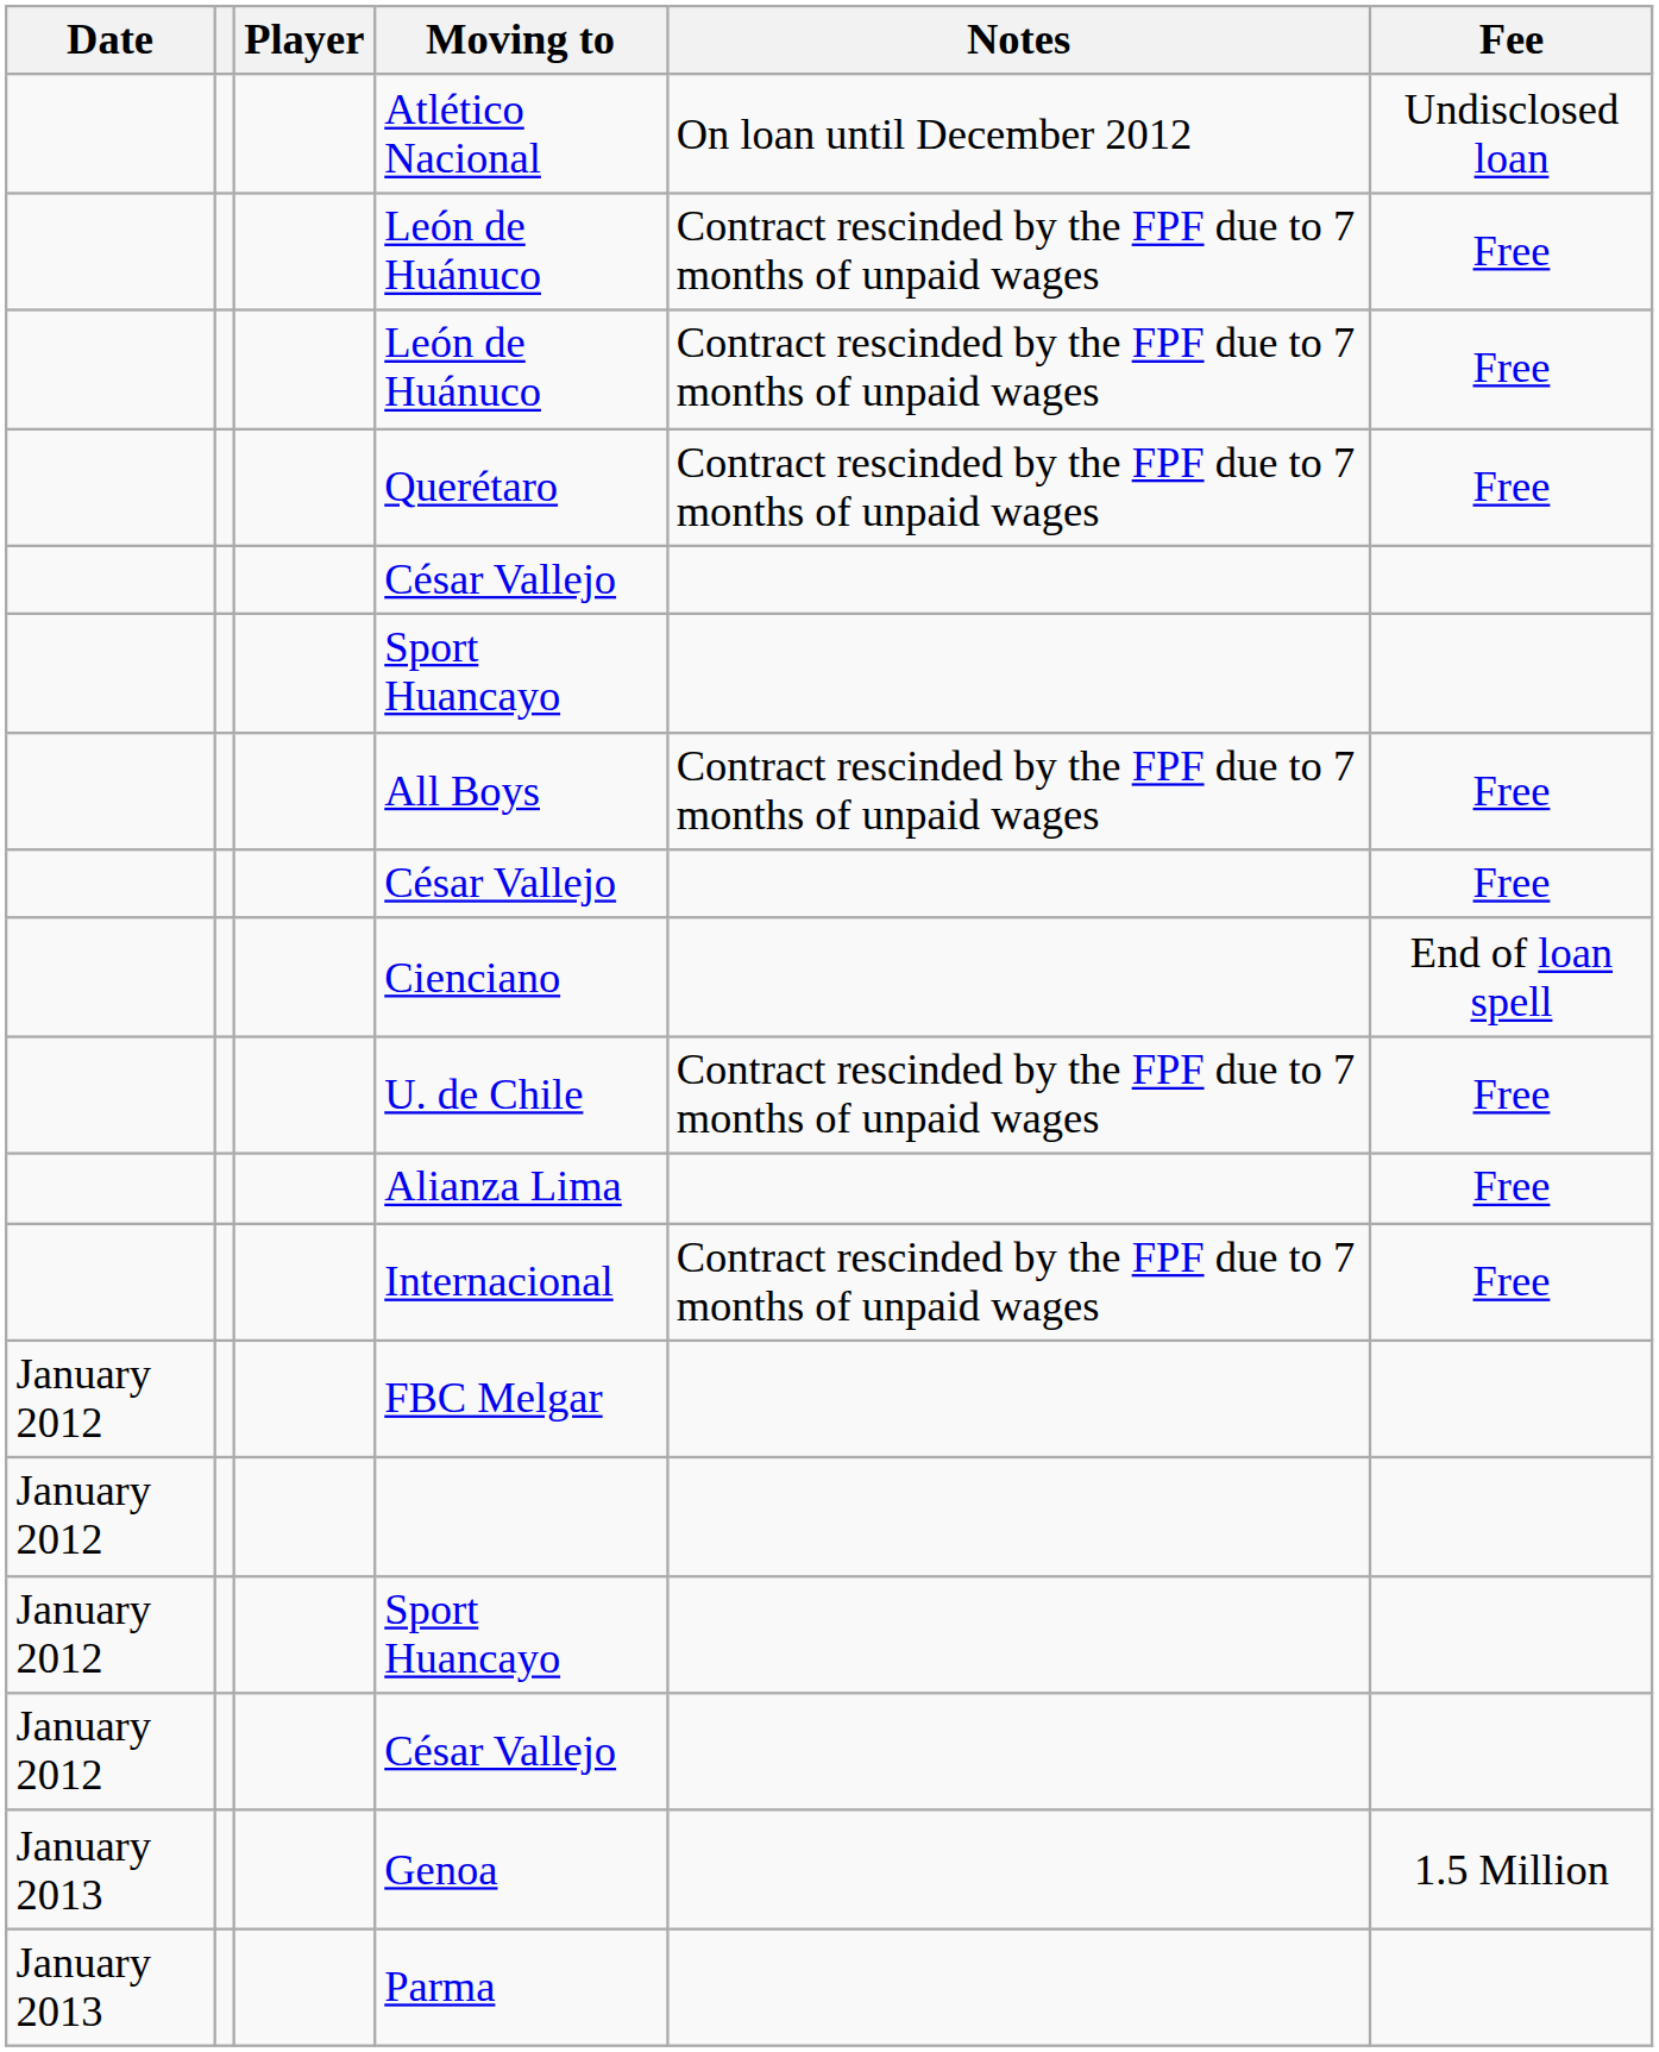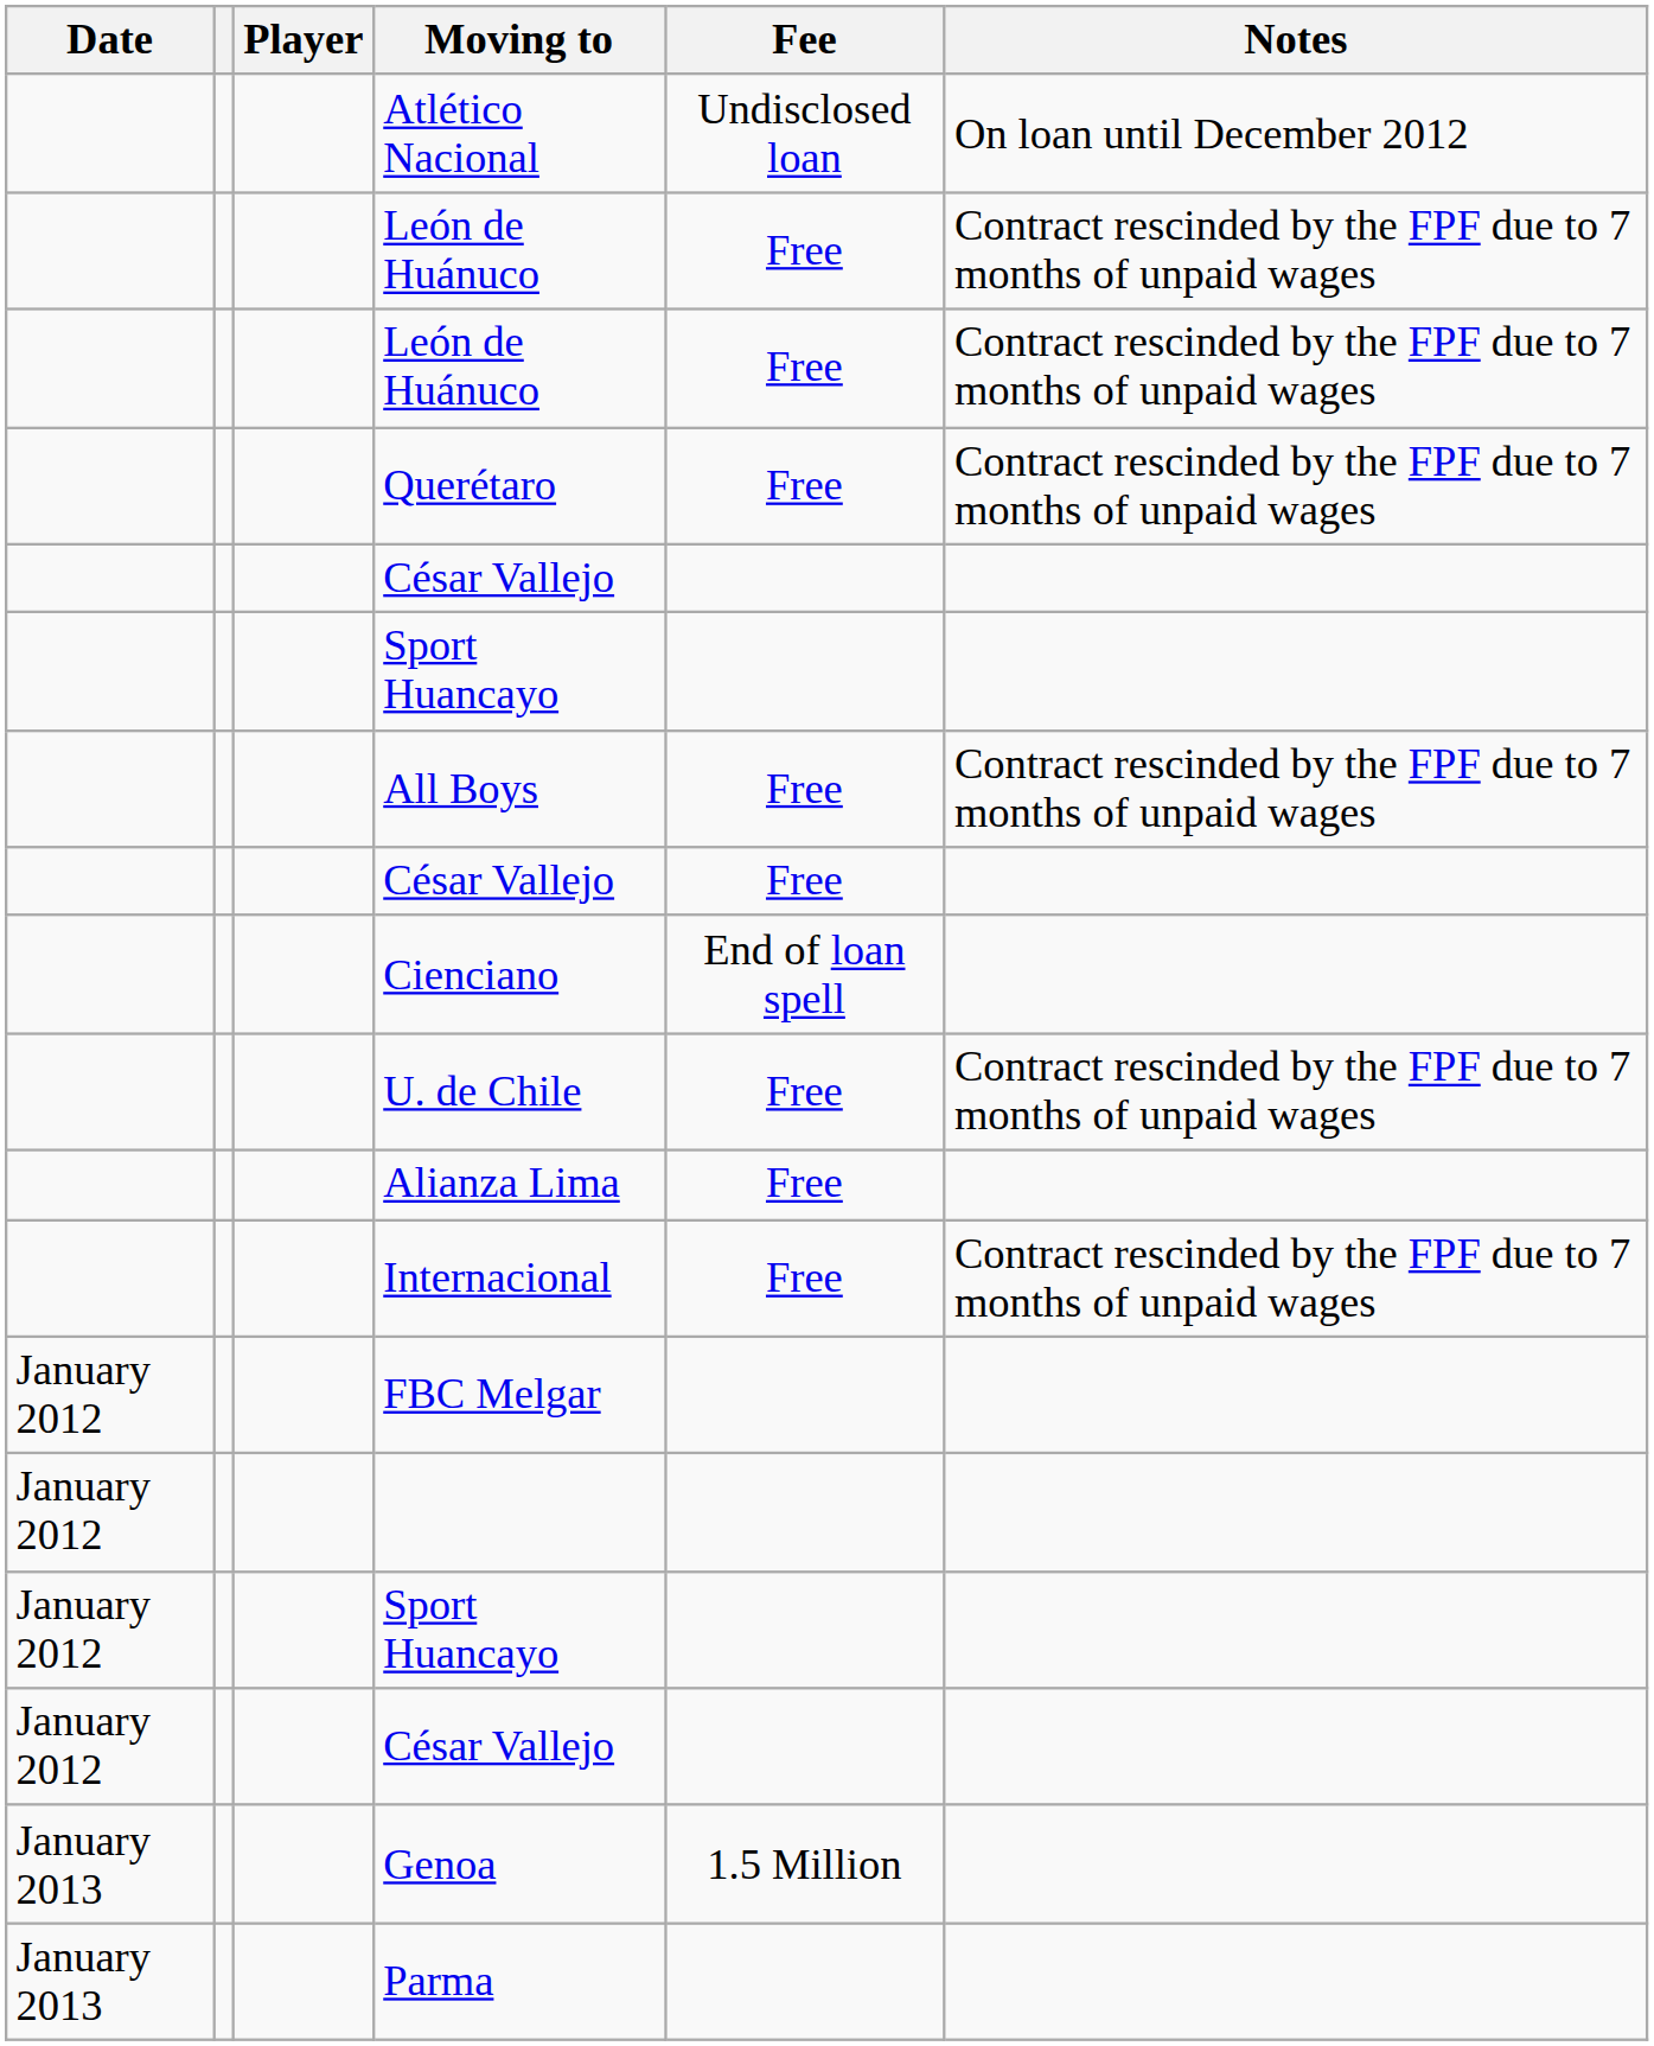columns swapped: Fee <-> Notes
